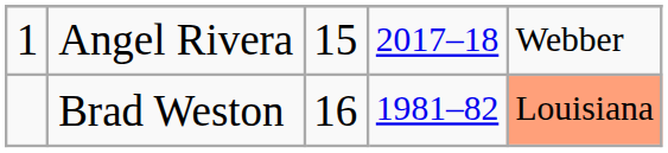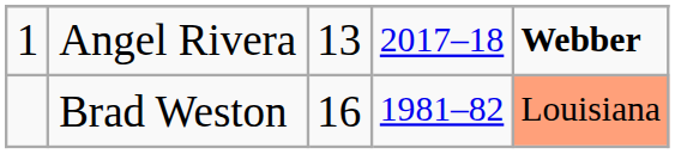Angel Rivera | column 3: 15 -> 13
Angel Rivera | column 5: normal -> bold
